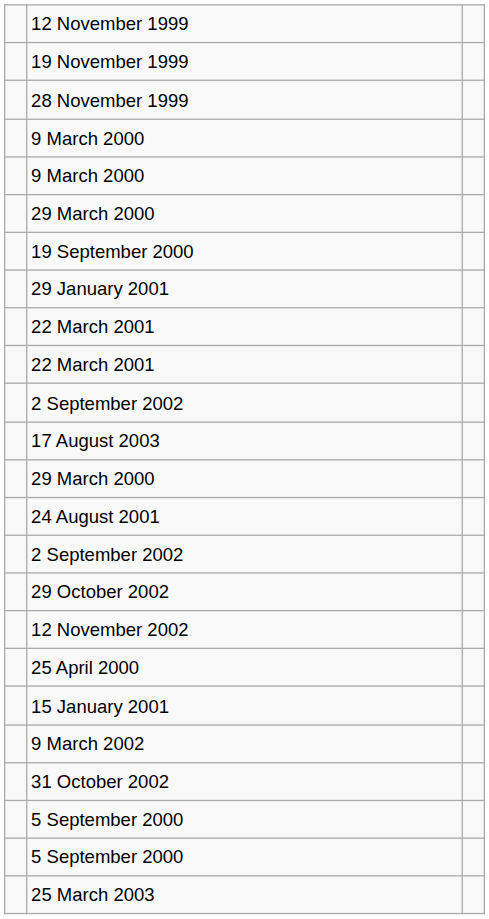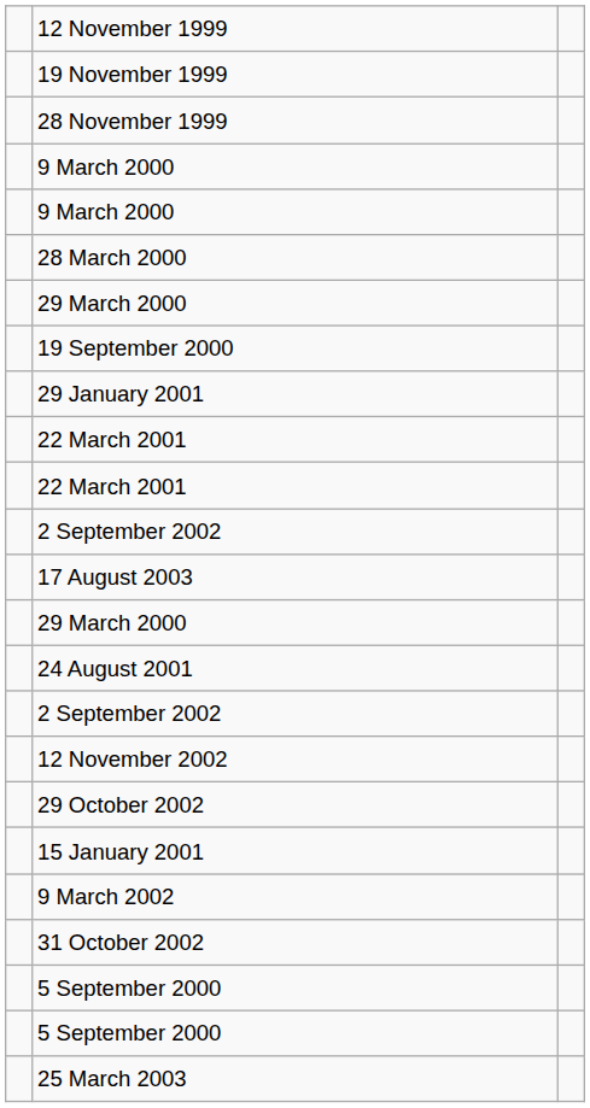+ row: 28 March 2000
rows swapped: 29 October 2002 <-> 12 November 2002
- row: 25 April 2000
